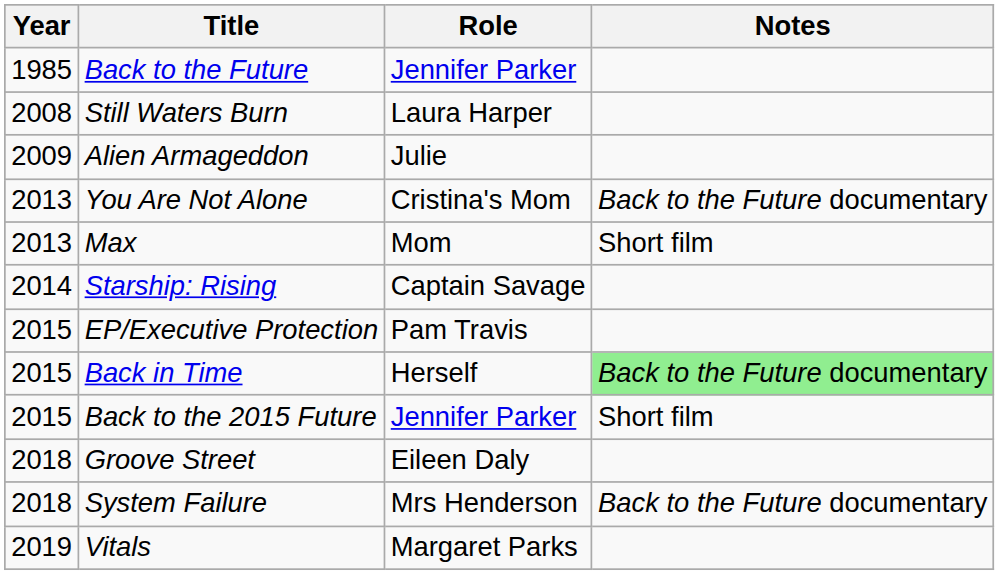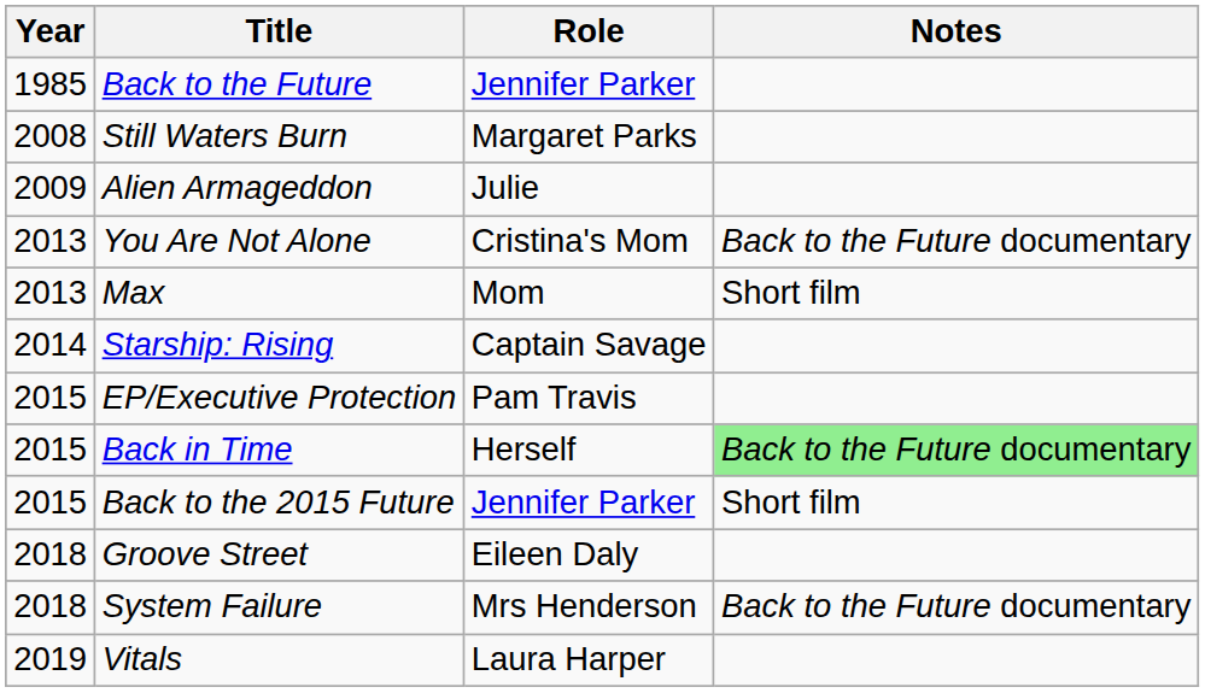Still Waters Burn | Role: Laura Harper -> Margaret Parks
Vitals | Role: Margaret Parks -> Laura Harper
